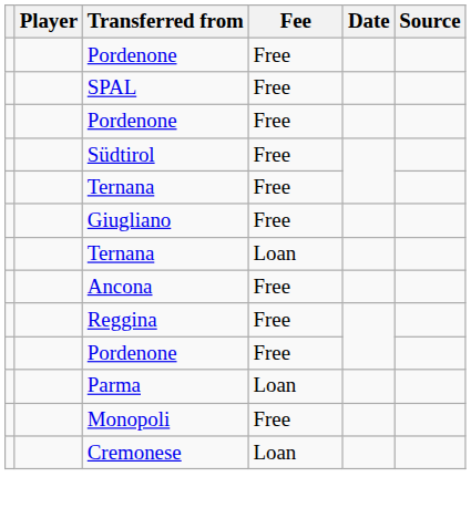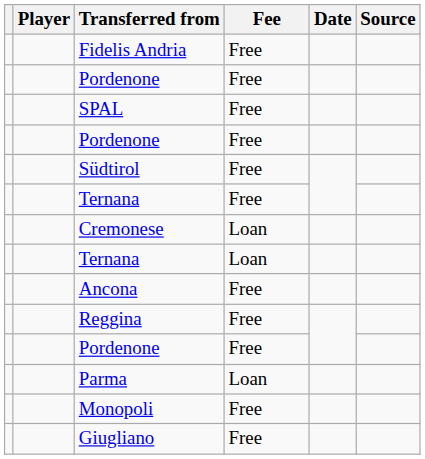+ row: Fidelis Andria | Free
rows swapped: Giugliano <-> Cremonese
